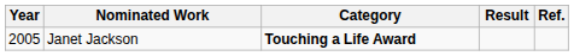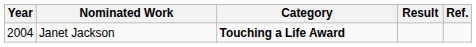Janet Jackson | Year: 2005 -> 2004
